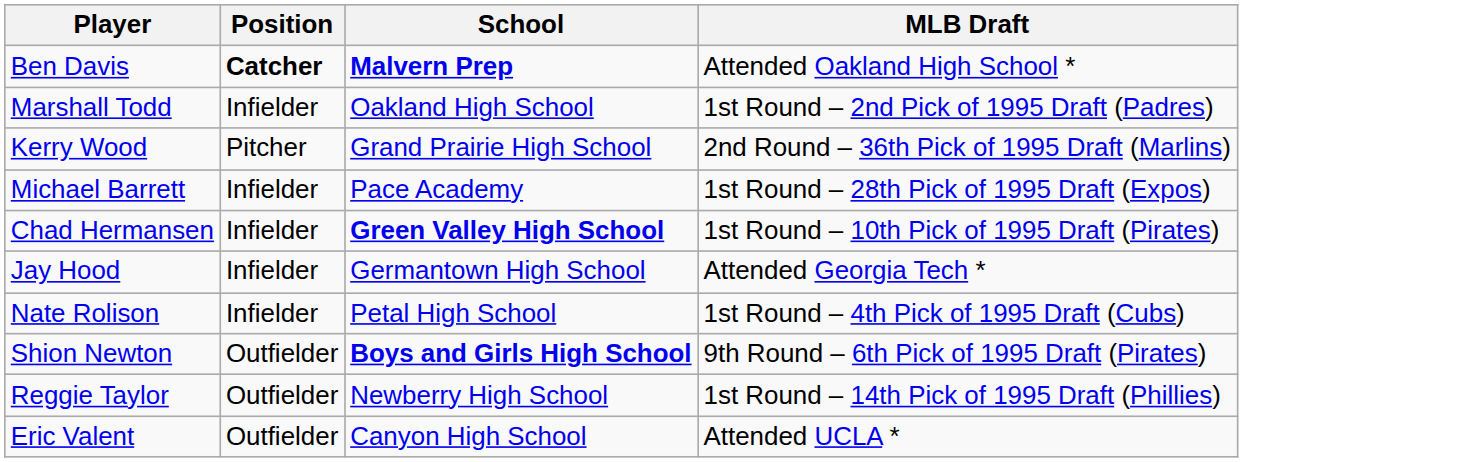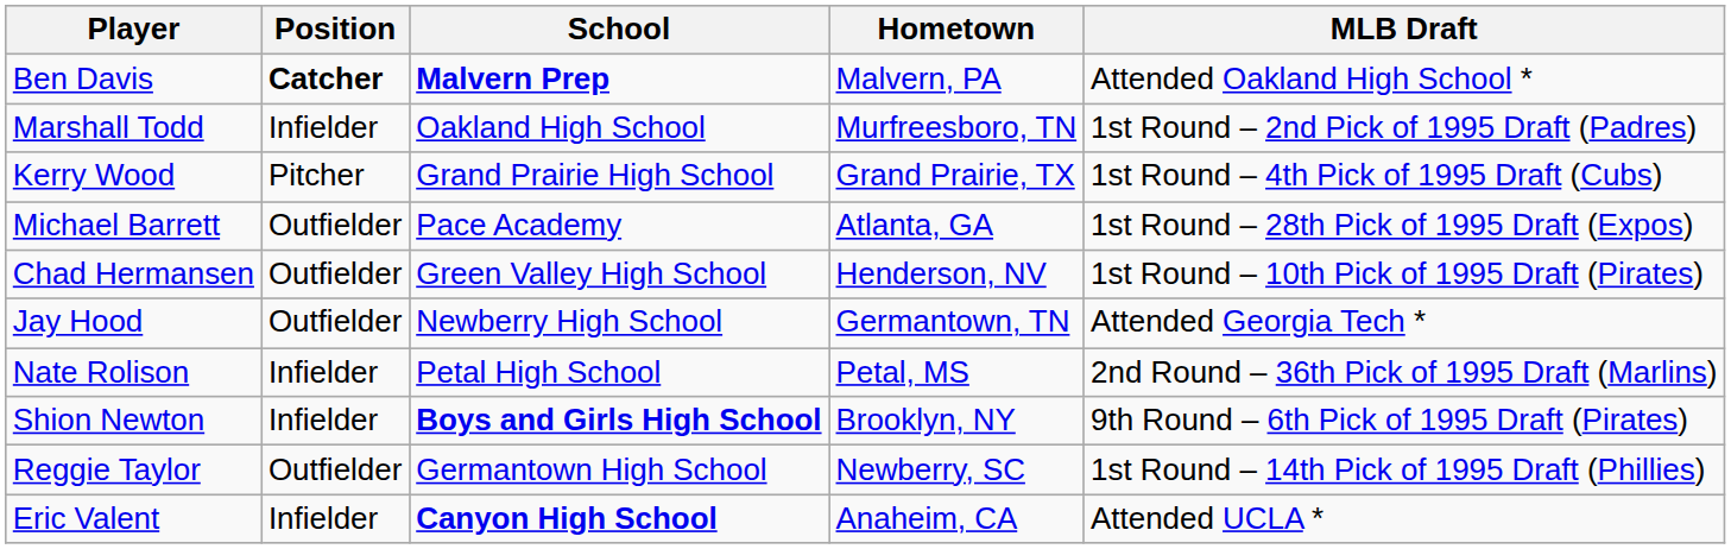+ column: Hometown | Malvern, PA | Murfreesboro, TN | Grand Prairie, TX | Atlanta, GA | Henderson, NV | Germantown, TN | Petal, MS | Brooklyn, NY | Newberry, SC | Anaheim, CA
Kerry Wood | MLB Draft: 2nd Round – 36th Pick of 1995 Draft (Marlins) -> 1st Round – 4th Pick of 1995 Draft (Cubs)
Michael Barrett | Position: Infielder -> Outfielder
Chad Hermansen | Position: Infielder -> Outfielder
Chad Hermansen | School: bold -> normal
Jay Hood | Position: Infielder -> Outfielder
Jay Hood | School: Germantown High School -> Newberry High School
Nate Rolison | MLB Draft: 1st Round – 4th Pick of 1995 Draft (Cubs) -> 2nd Round – 36th Pick of 1995 Draft (Marlins)
Shion Newton | Position: Outfielder -> Infielder
Reggie Taylor | School: Newberry High School -> Germantown High School
Eric Valent | Position: Outfielder -> Infielder
Eric Valent | School: normal -> bold
